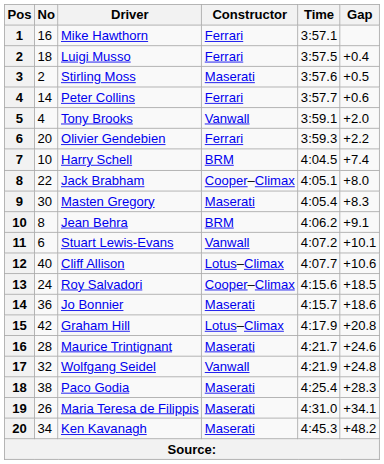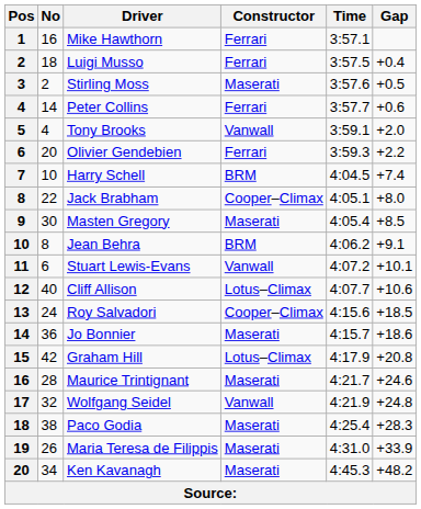Masten Gregory | Gap: +8.3 -> +8.5
Maria Teresa de Filippis | Gap: +34.1 -> +33.9
